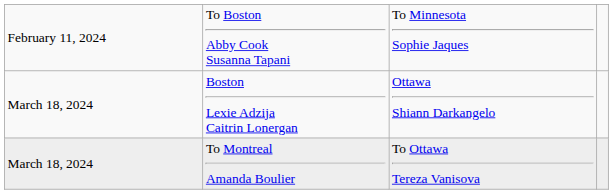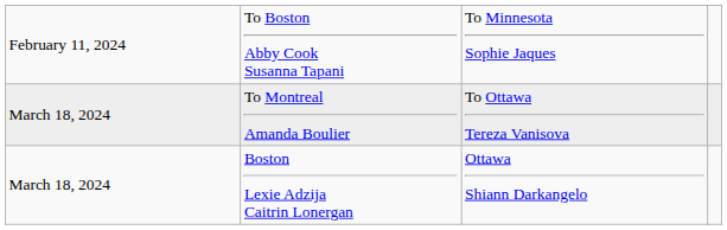rows swapped: To Montreal Amanda Boulier <-> Boston Lexie Adzija Caitrin Lonergan
